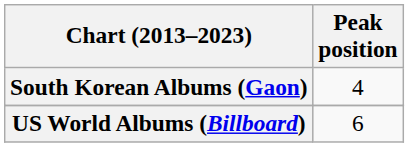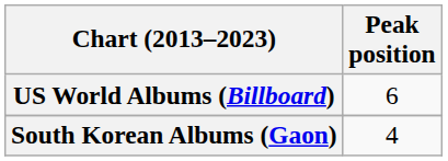rows swapped: South Korean Albums (Gaon) <-> US World Albums (Billboard)
